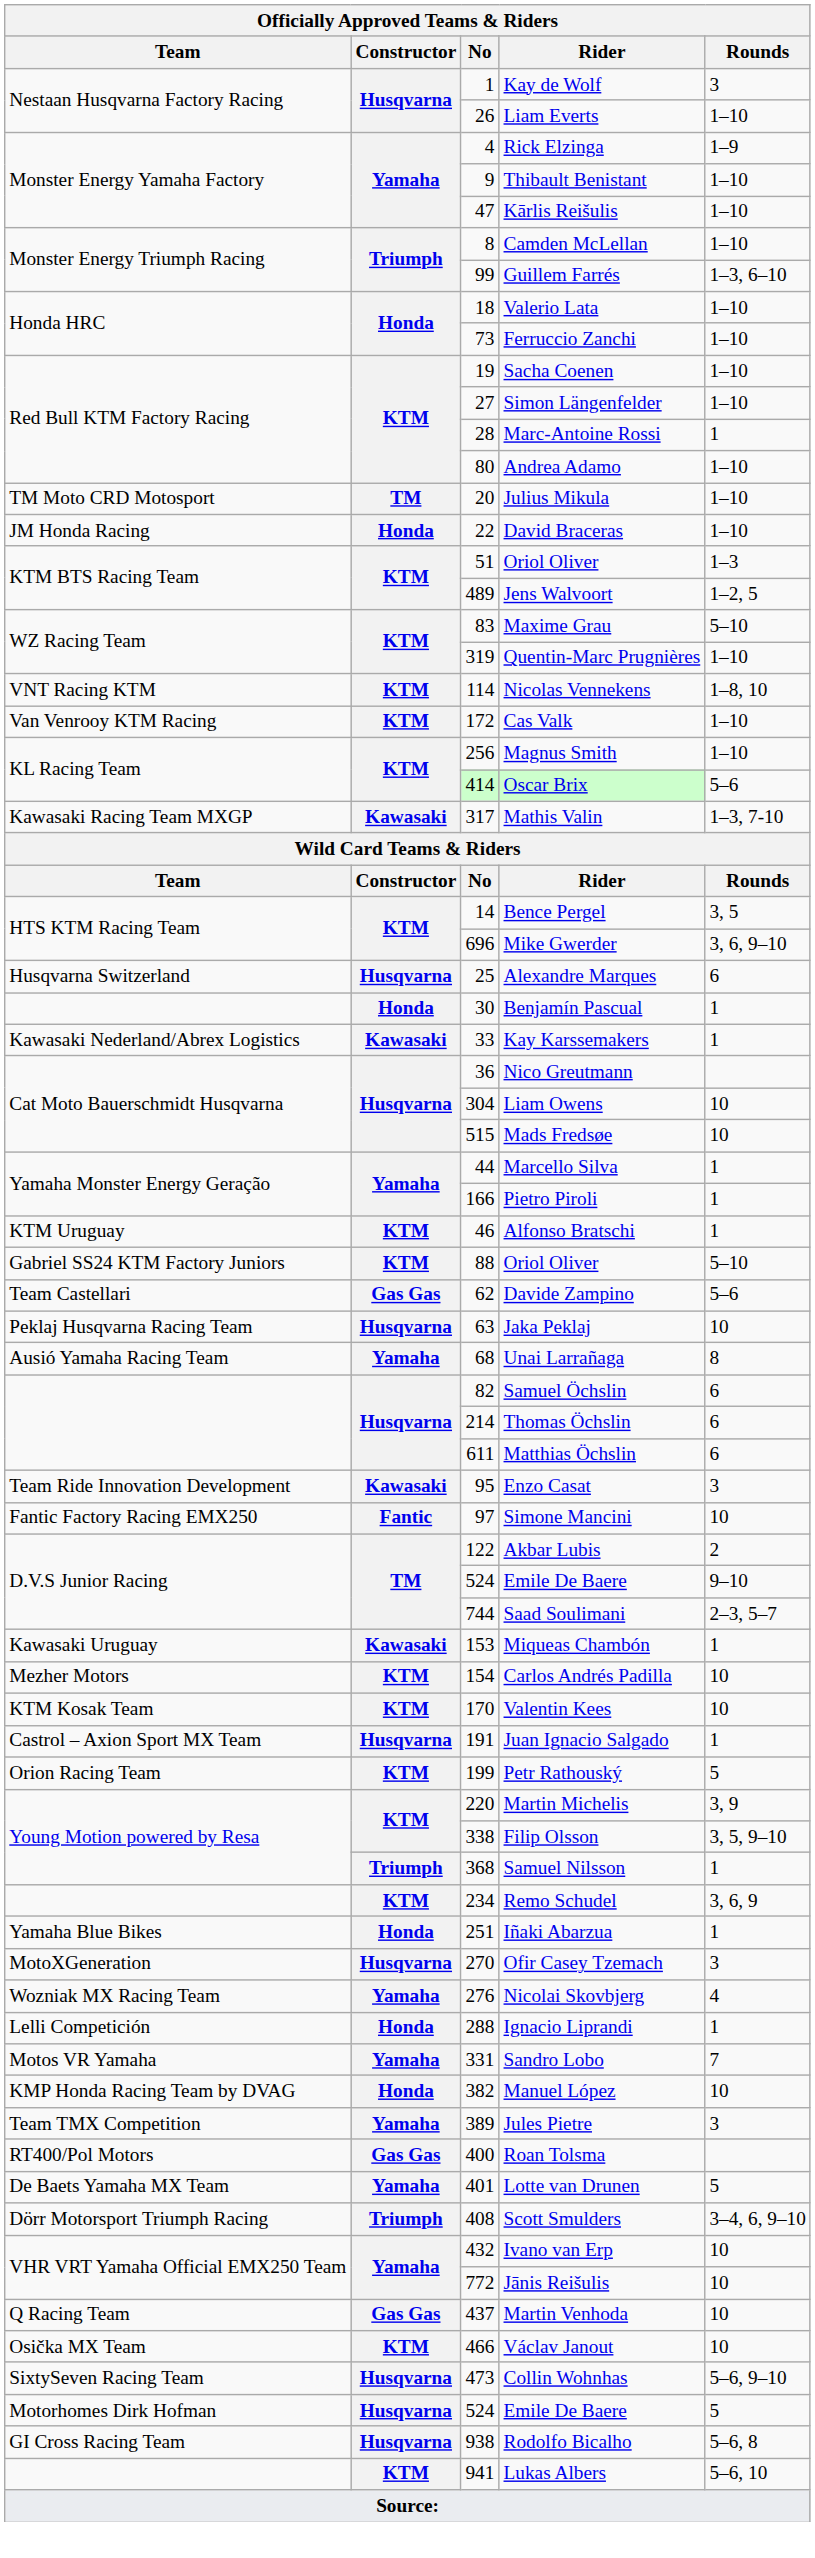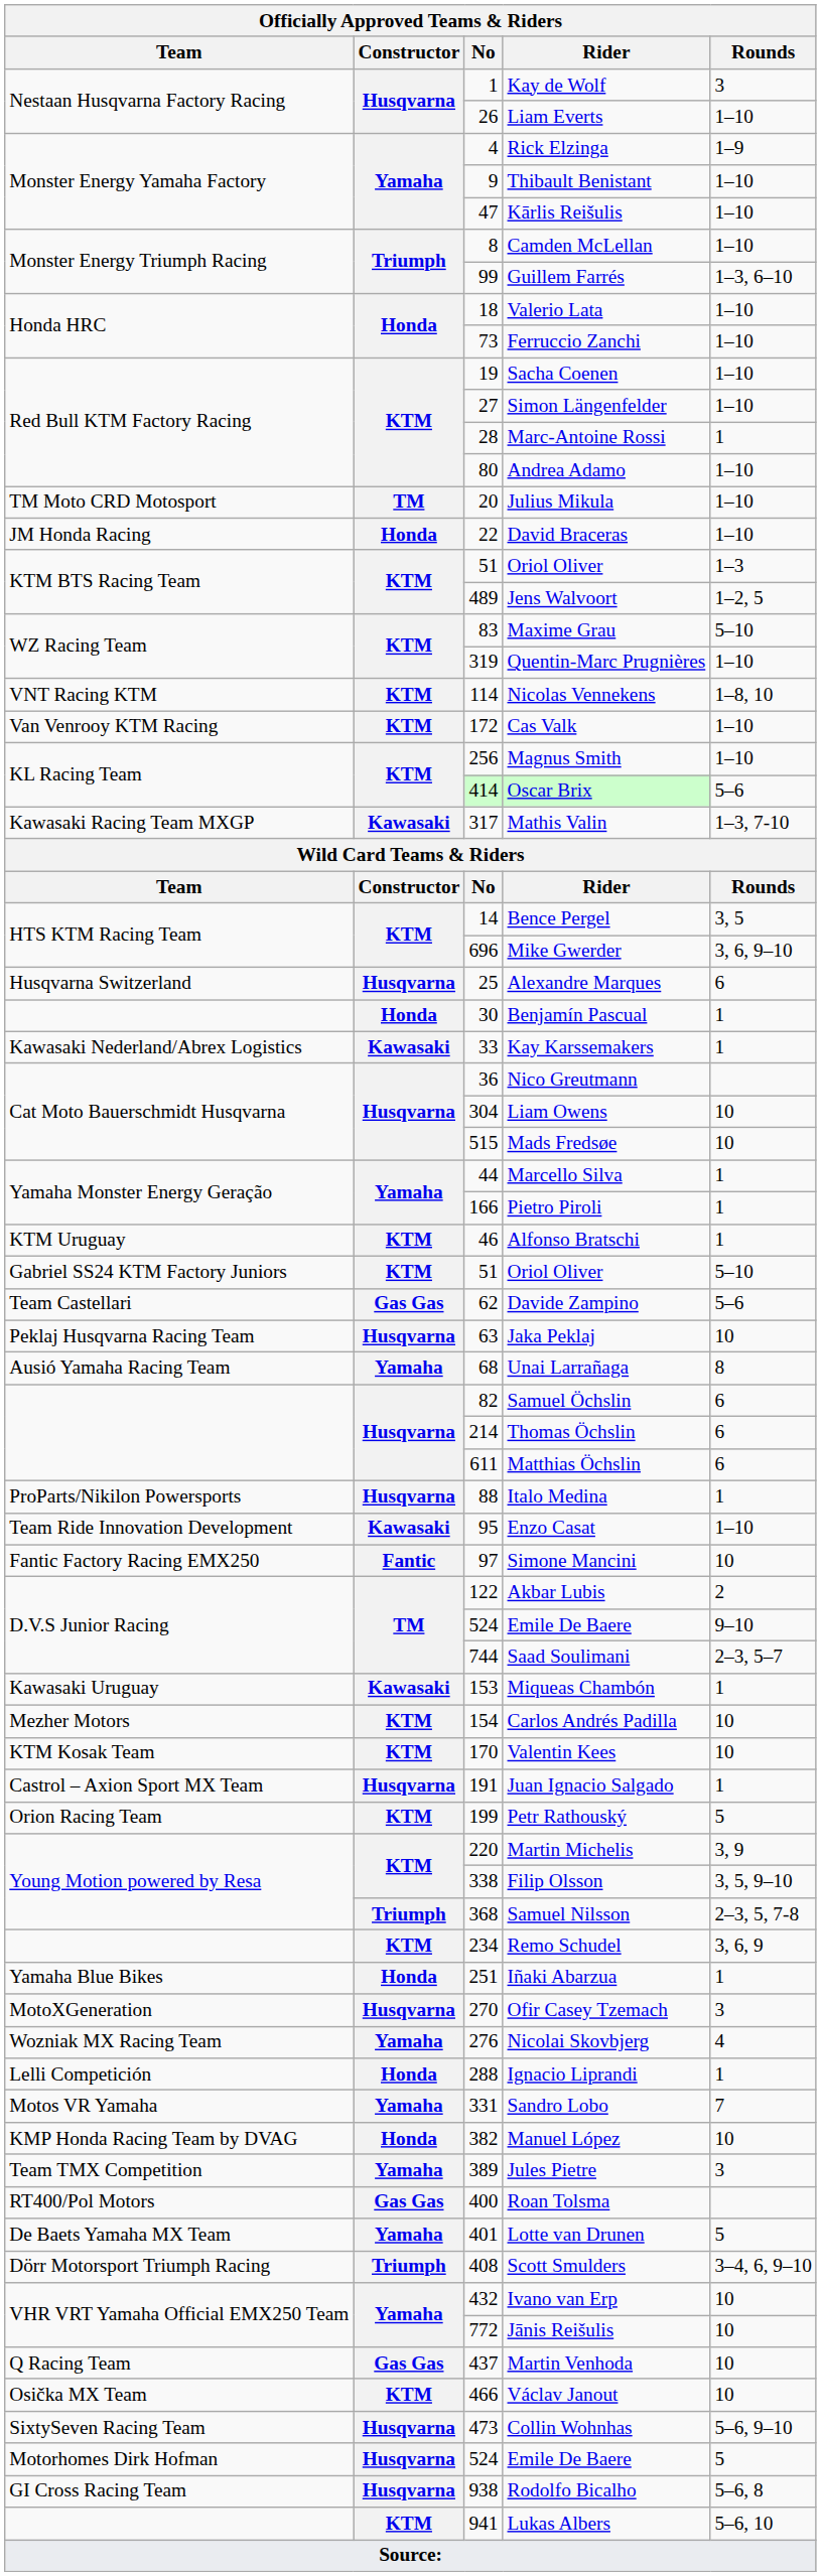Gabriel SS24 KTM Factory Juniors / Oriol Oliver | No: 88 -> 51
+ row: ProParts/Nikilon Powersports | Husqvarna | 88 | Italo Medina | 1
Enzo Casat | Rounds: 3 -> 1–10
Samuel Nilsson | Rounds: 1 -> 2–3, 5, 7-8
